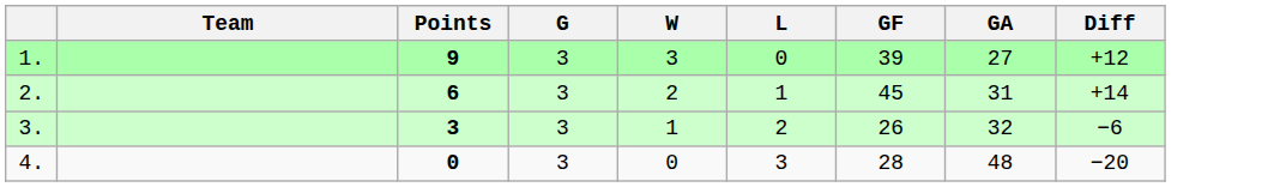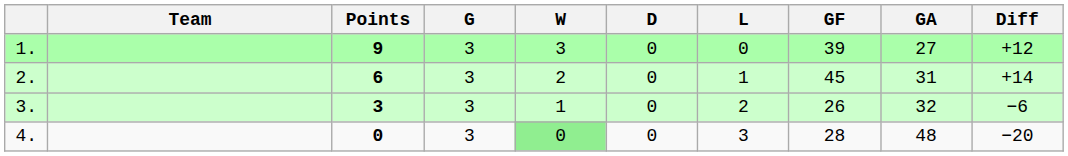+ column: D | 0 | 0 | 0 | 0
4. | W: no background -> lightgreen background
